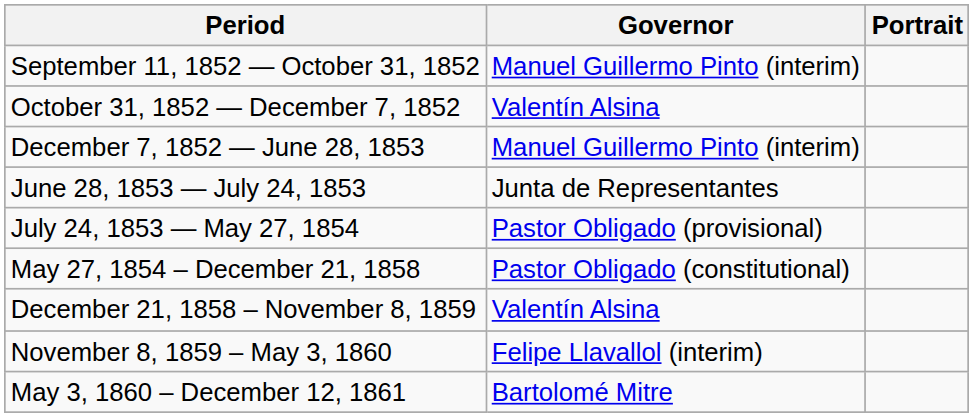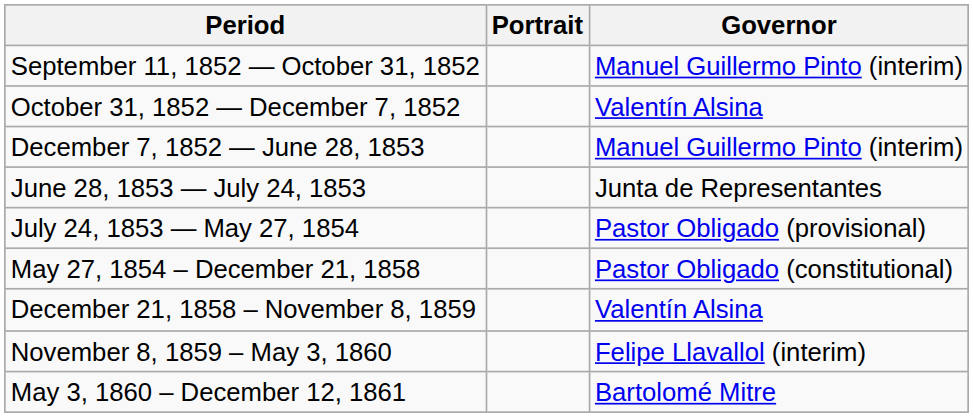columns swapped: Governor <-> Portrait
